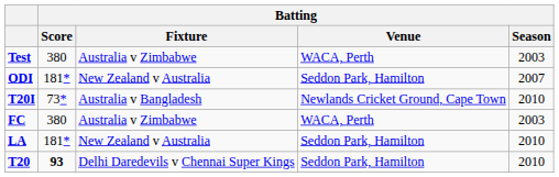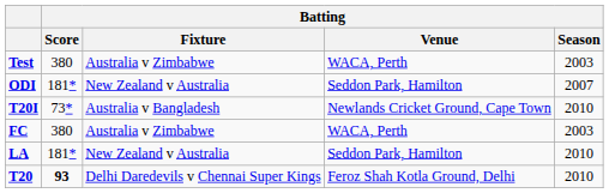T20 | Batting / Venue: Seddon Park, Hamilton -> Feroz Shah Kotla Ground, Delhi
